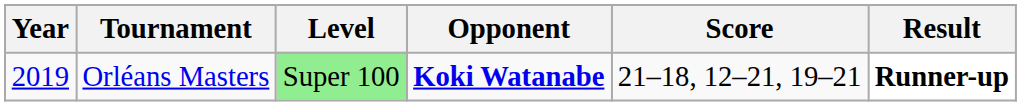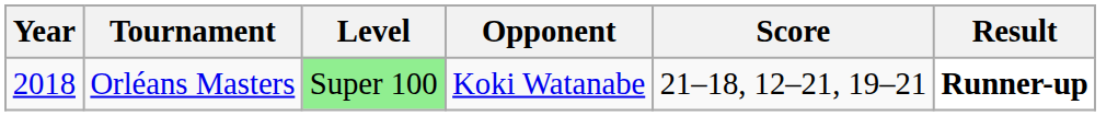Orléans Masters | Year: 2019 -> 2018
Orléans Masters | Opponent: bold -> normal
